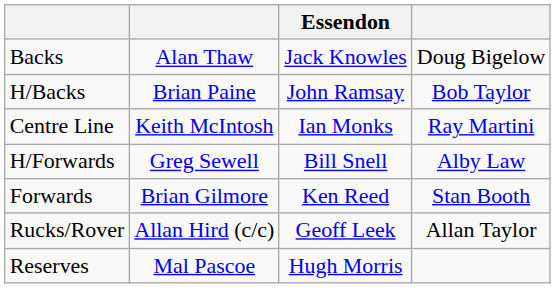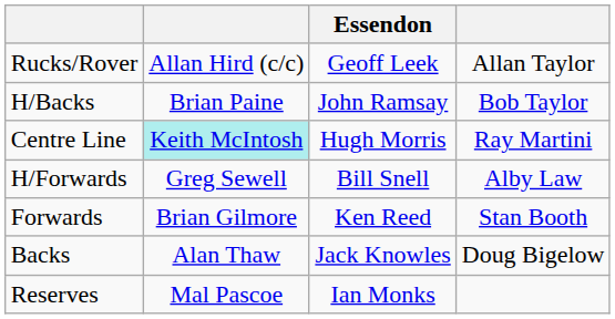rows swapped: Backs <-> Rucks/Rover
Centre Line | column 2: no background -> paleturquoise background
Centre Line | Essendon: Ian Monks -> Hugh Morris
Reserves | Essendon: Hugh Morris -> Ian Monks
